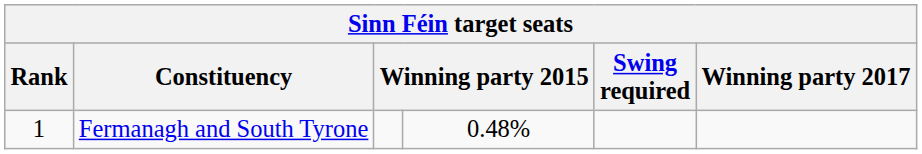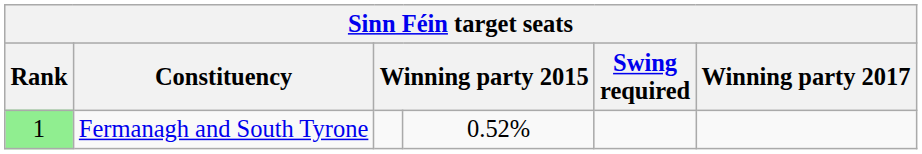Fermanagh and South Tyrone | Rank: no background -> lightgreen background
Fermanagh and South Tyrone | column 4: 0.48% -> 0.52%
